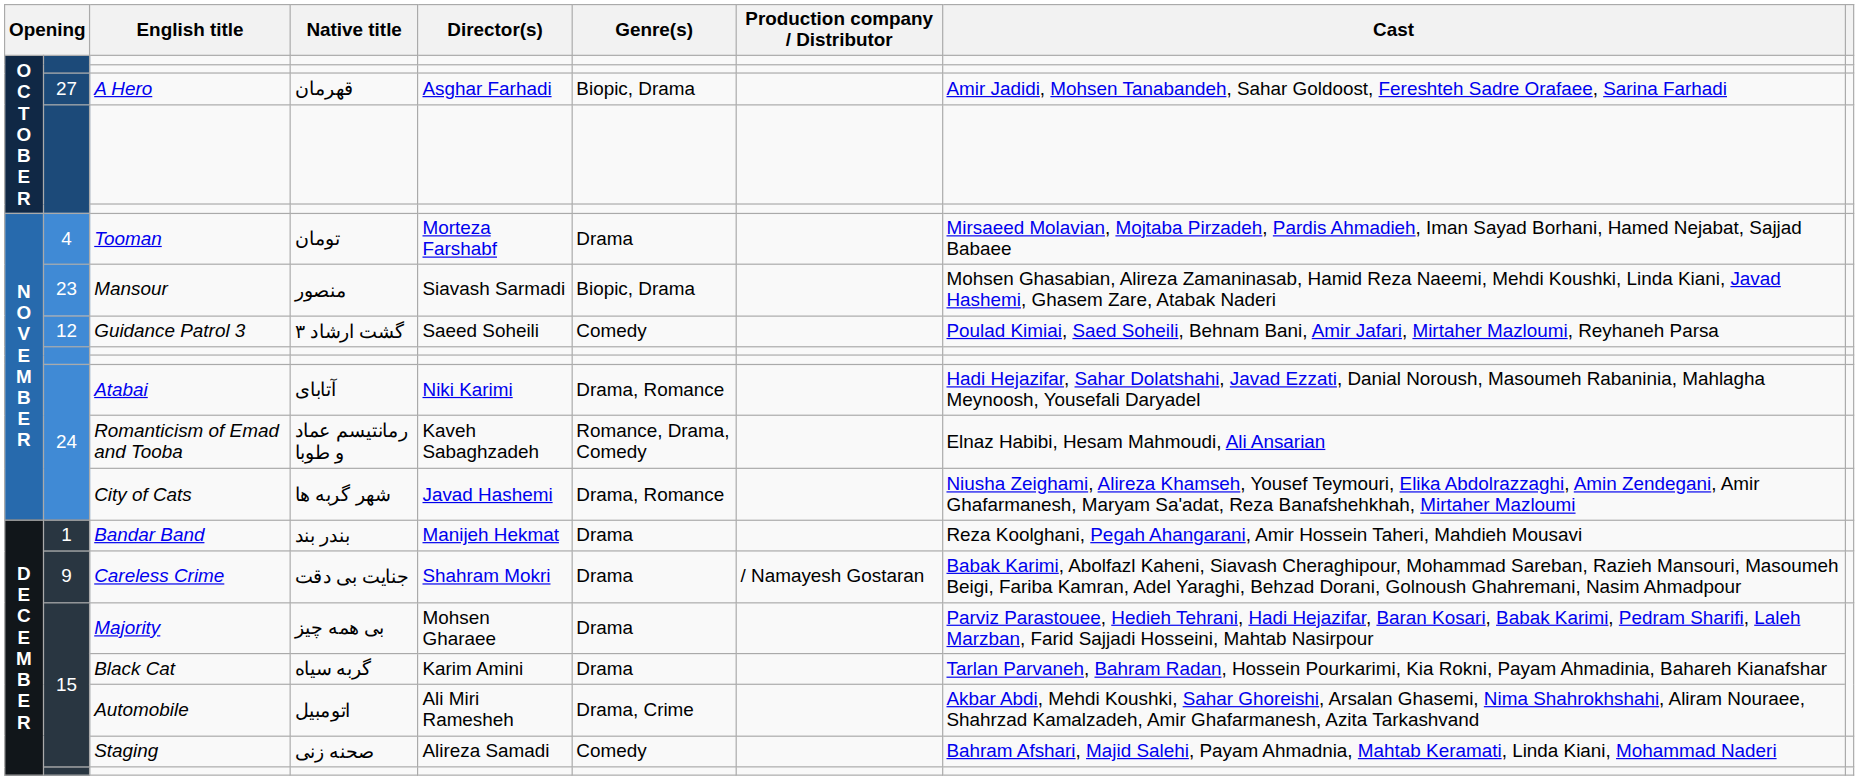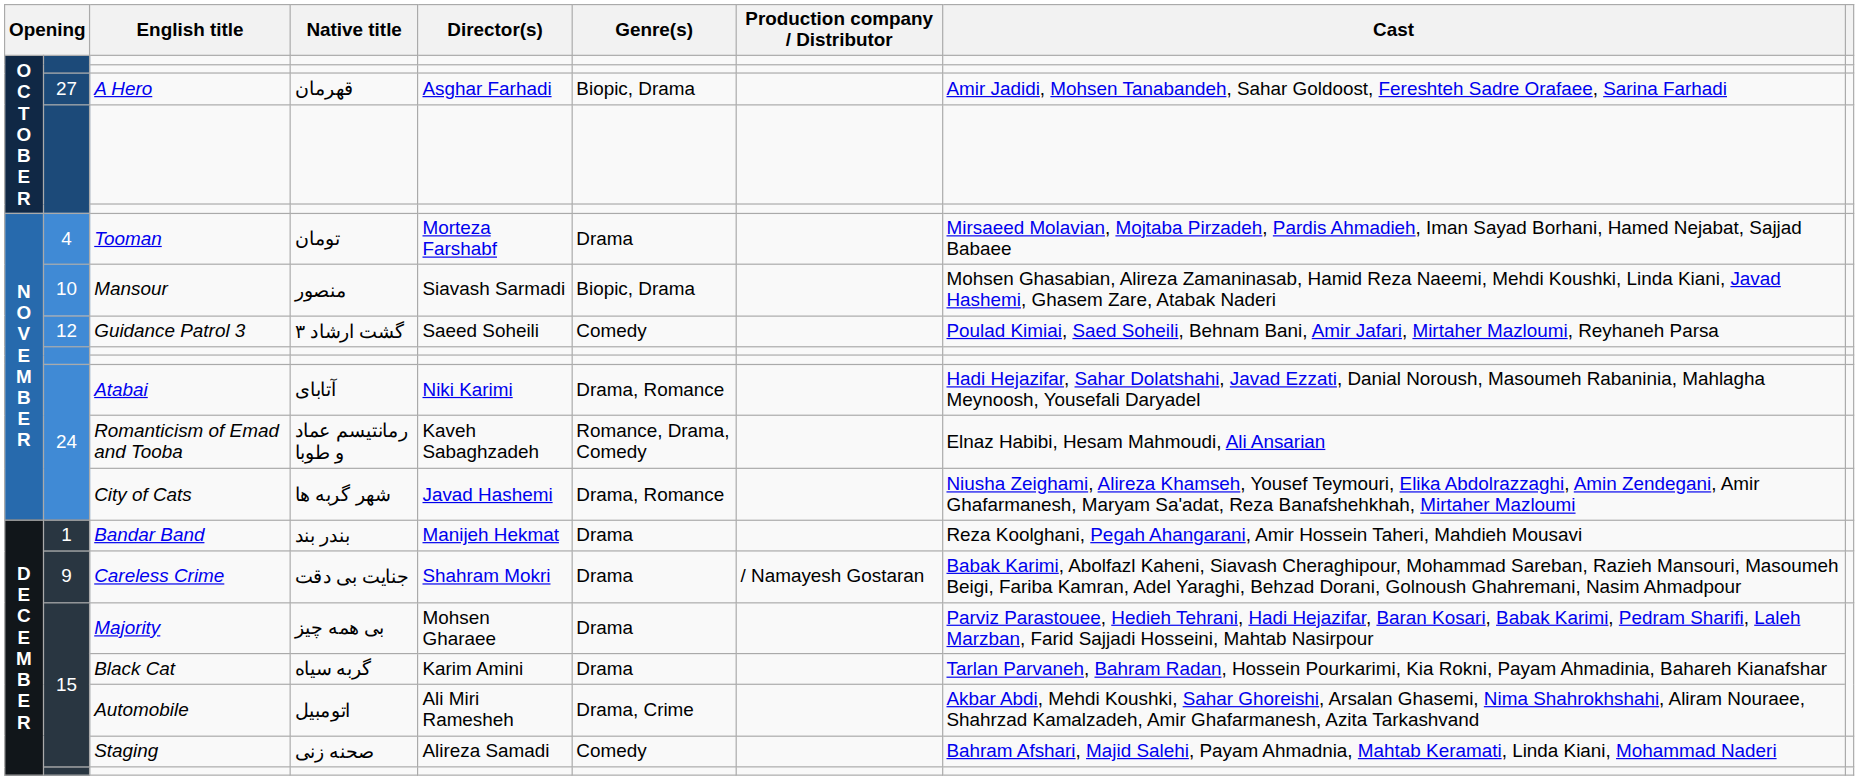Mansour | column 2: 23 -> 10
